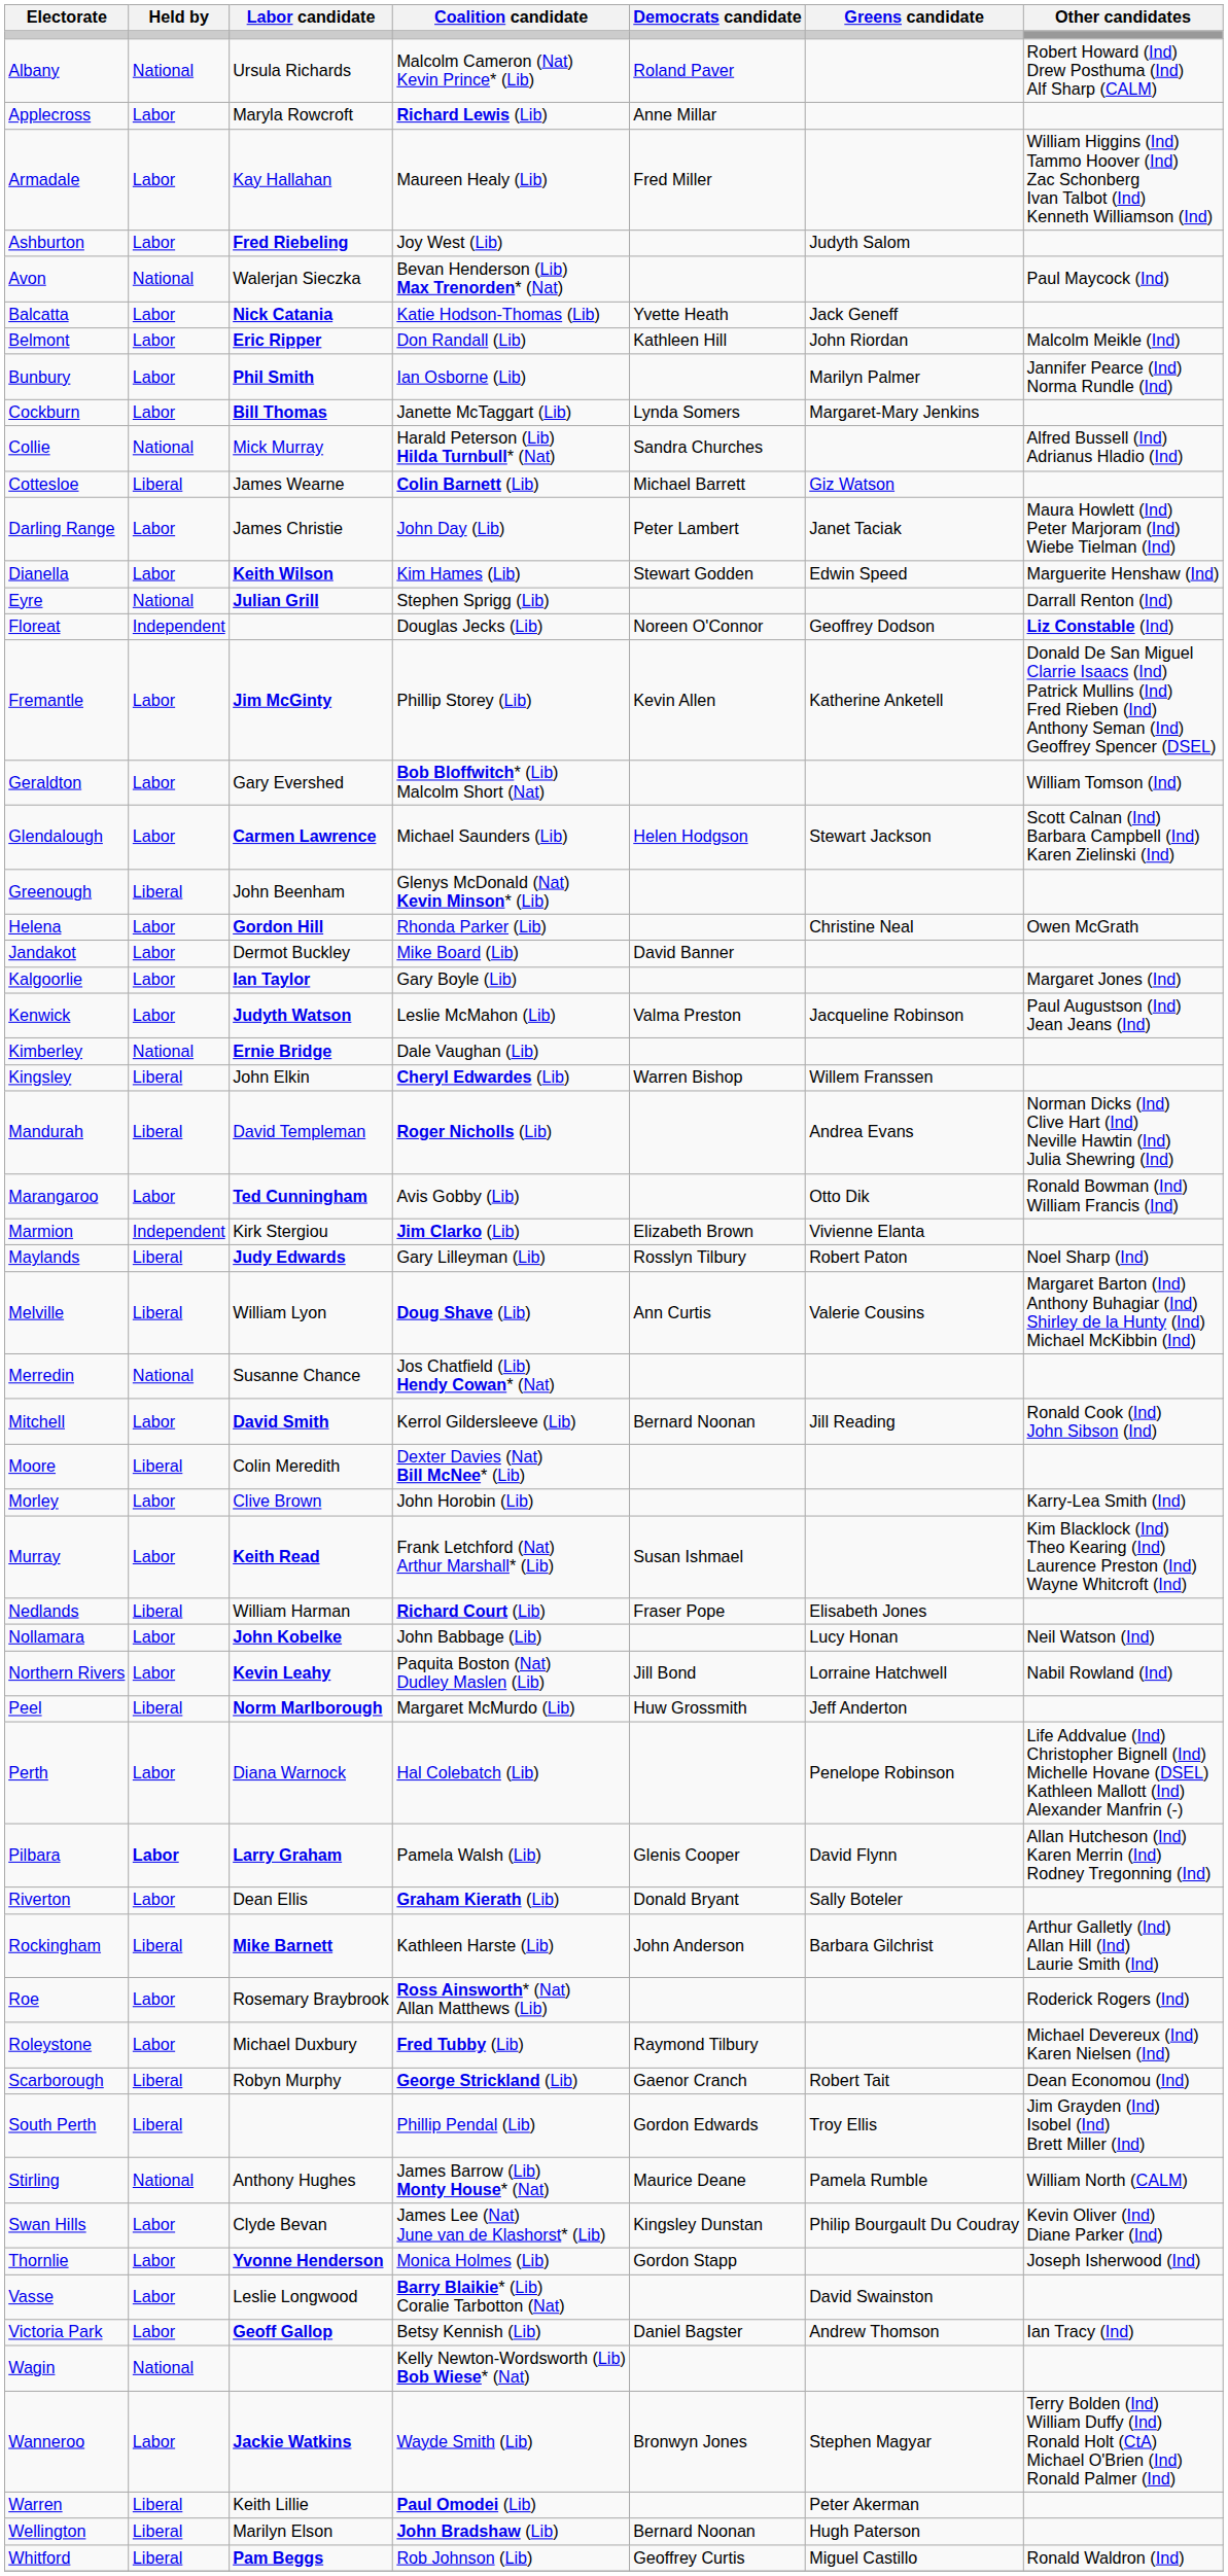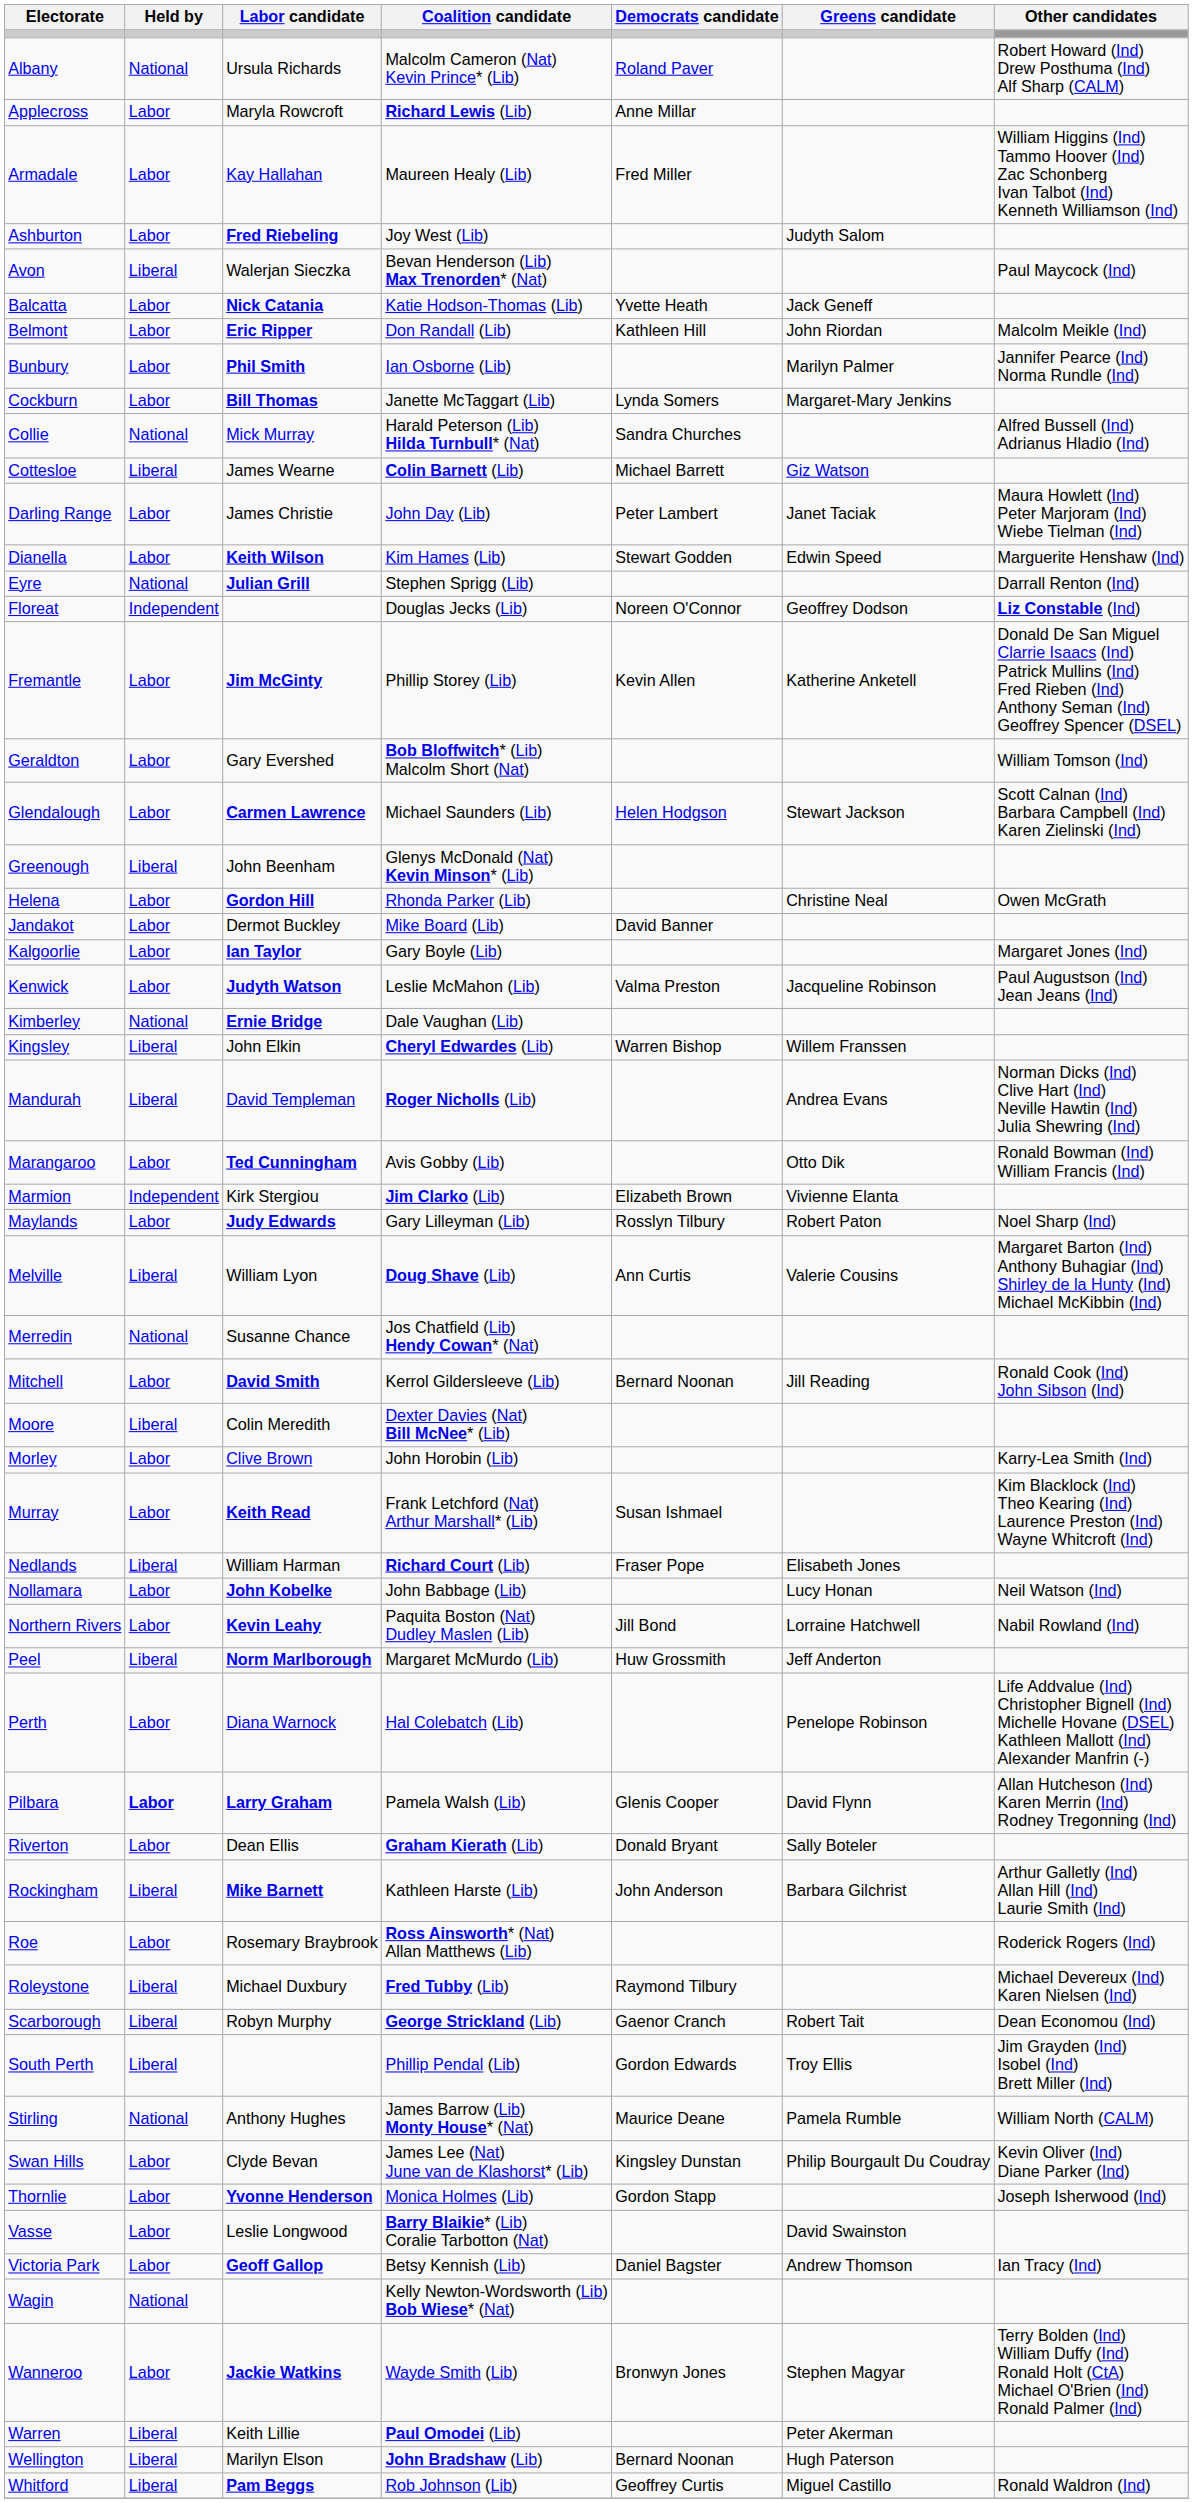Avon | Held by: National -> Liberal
Maylands | Held by: Liberal -> Labor
Roleystone | Held by: Labor -> Liberal
